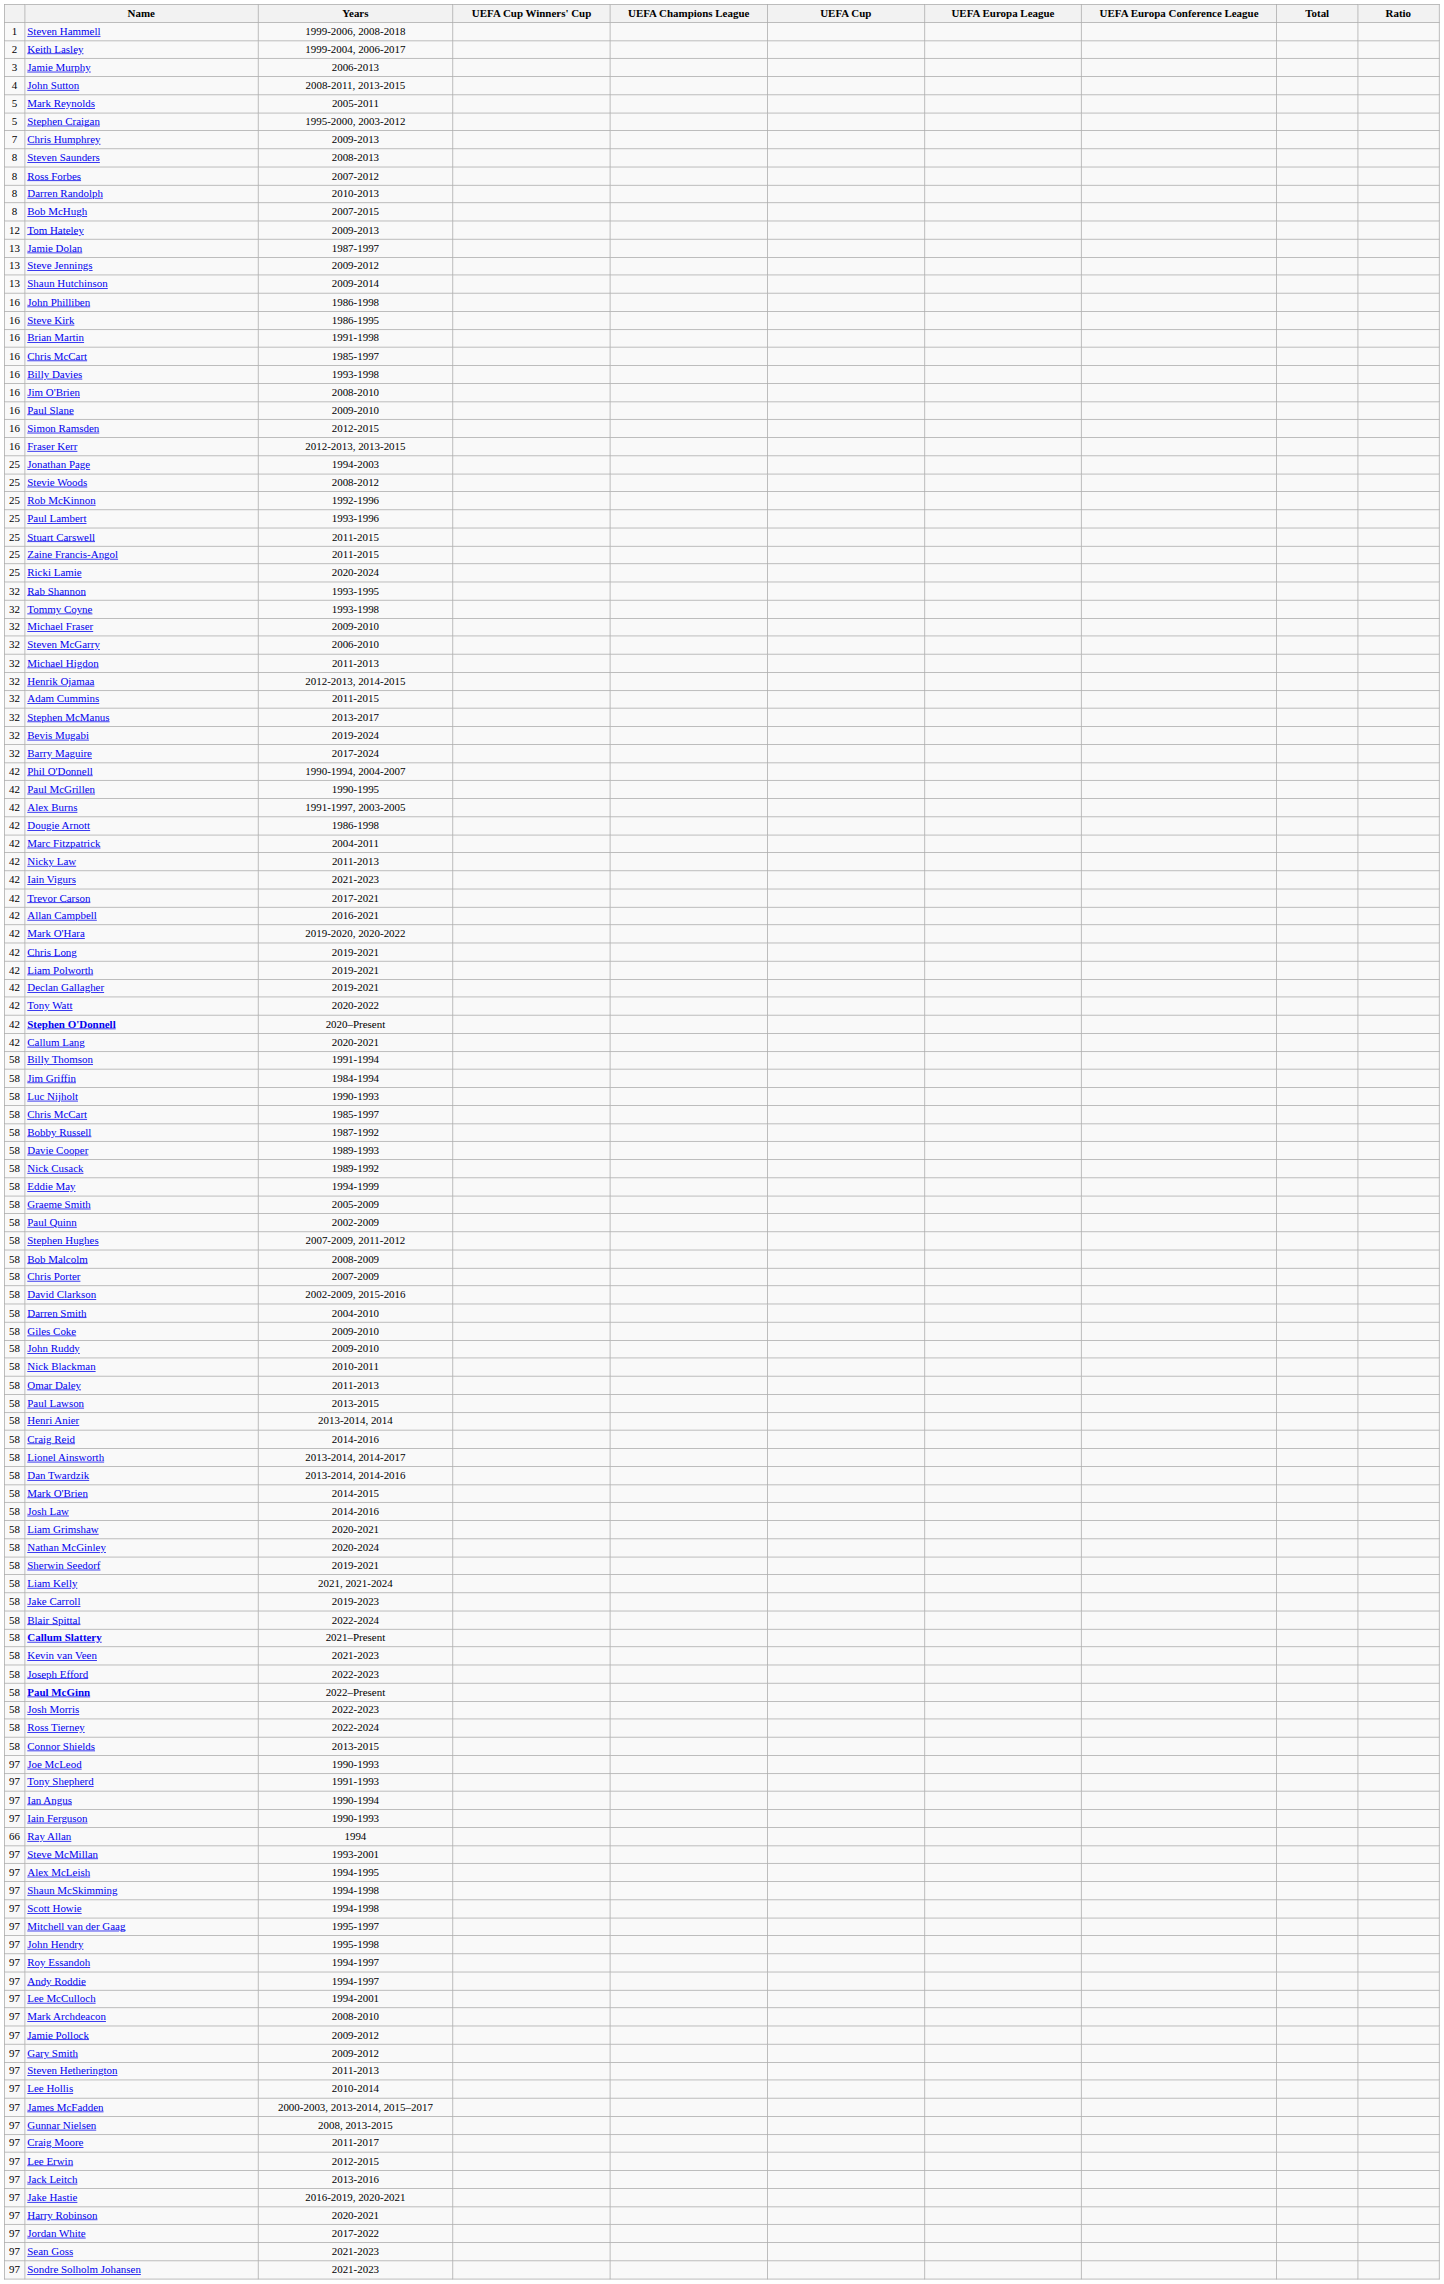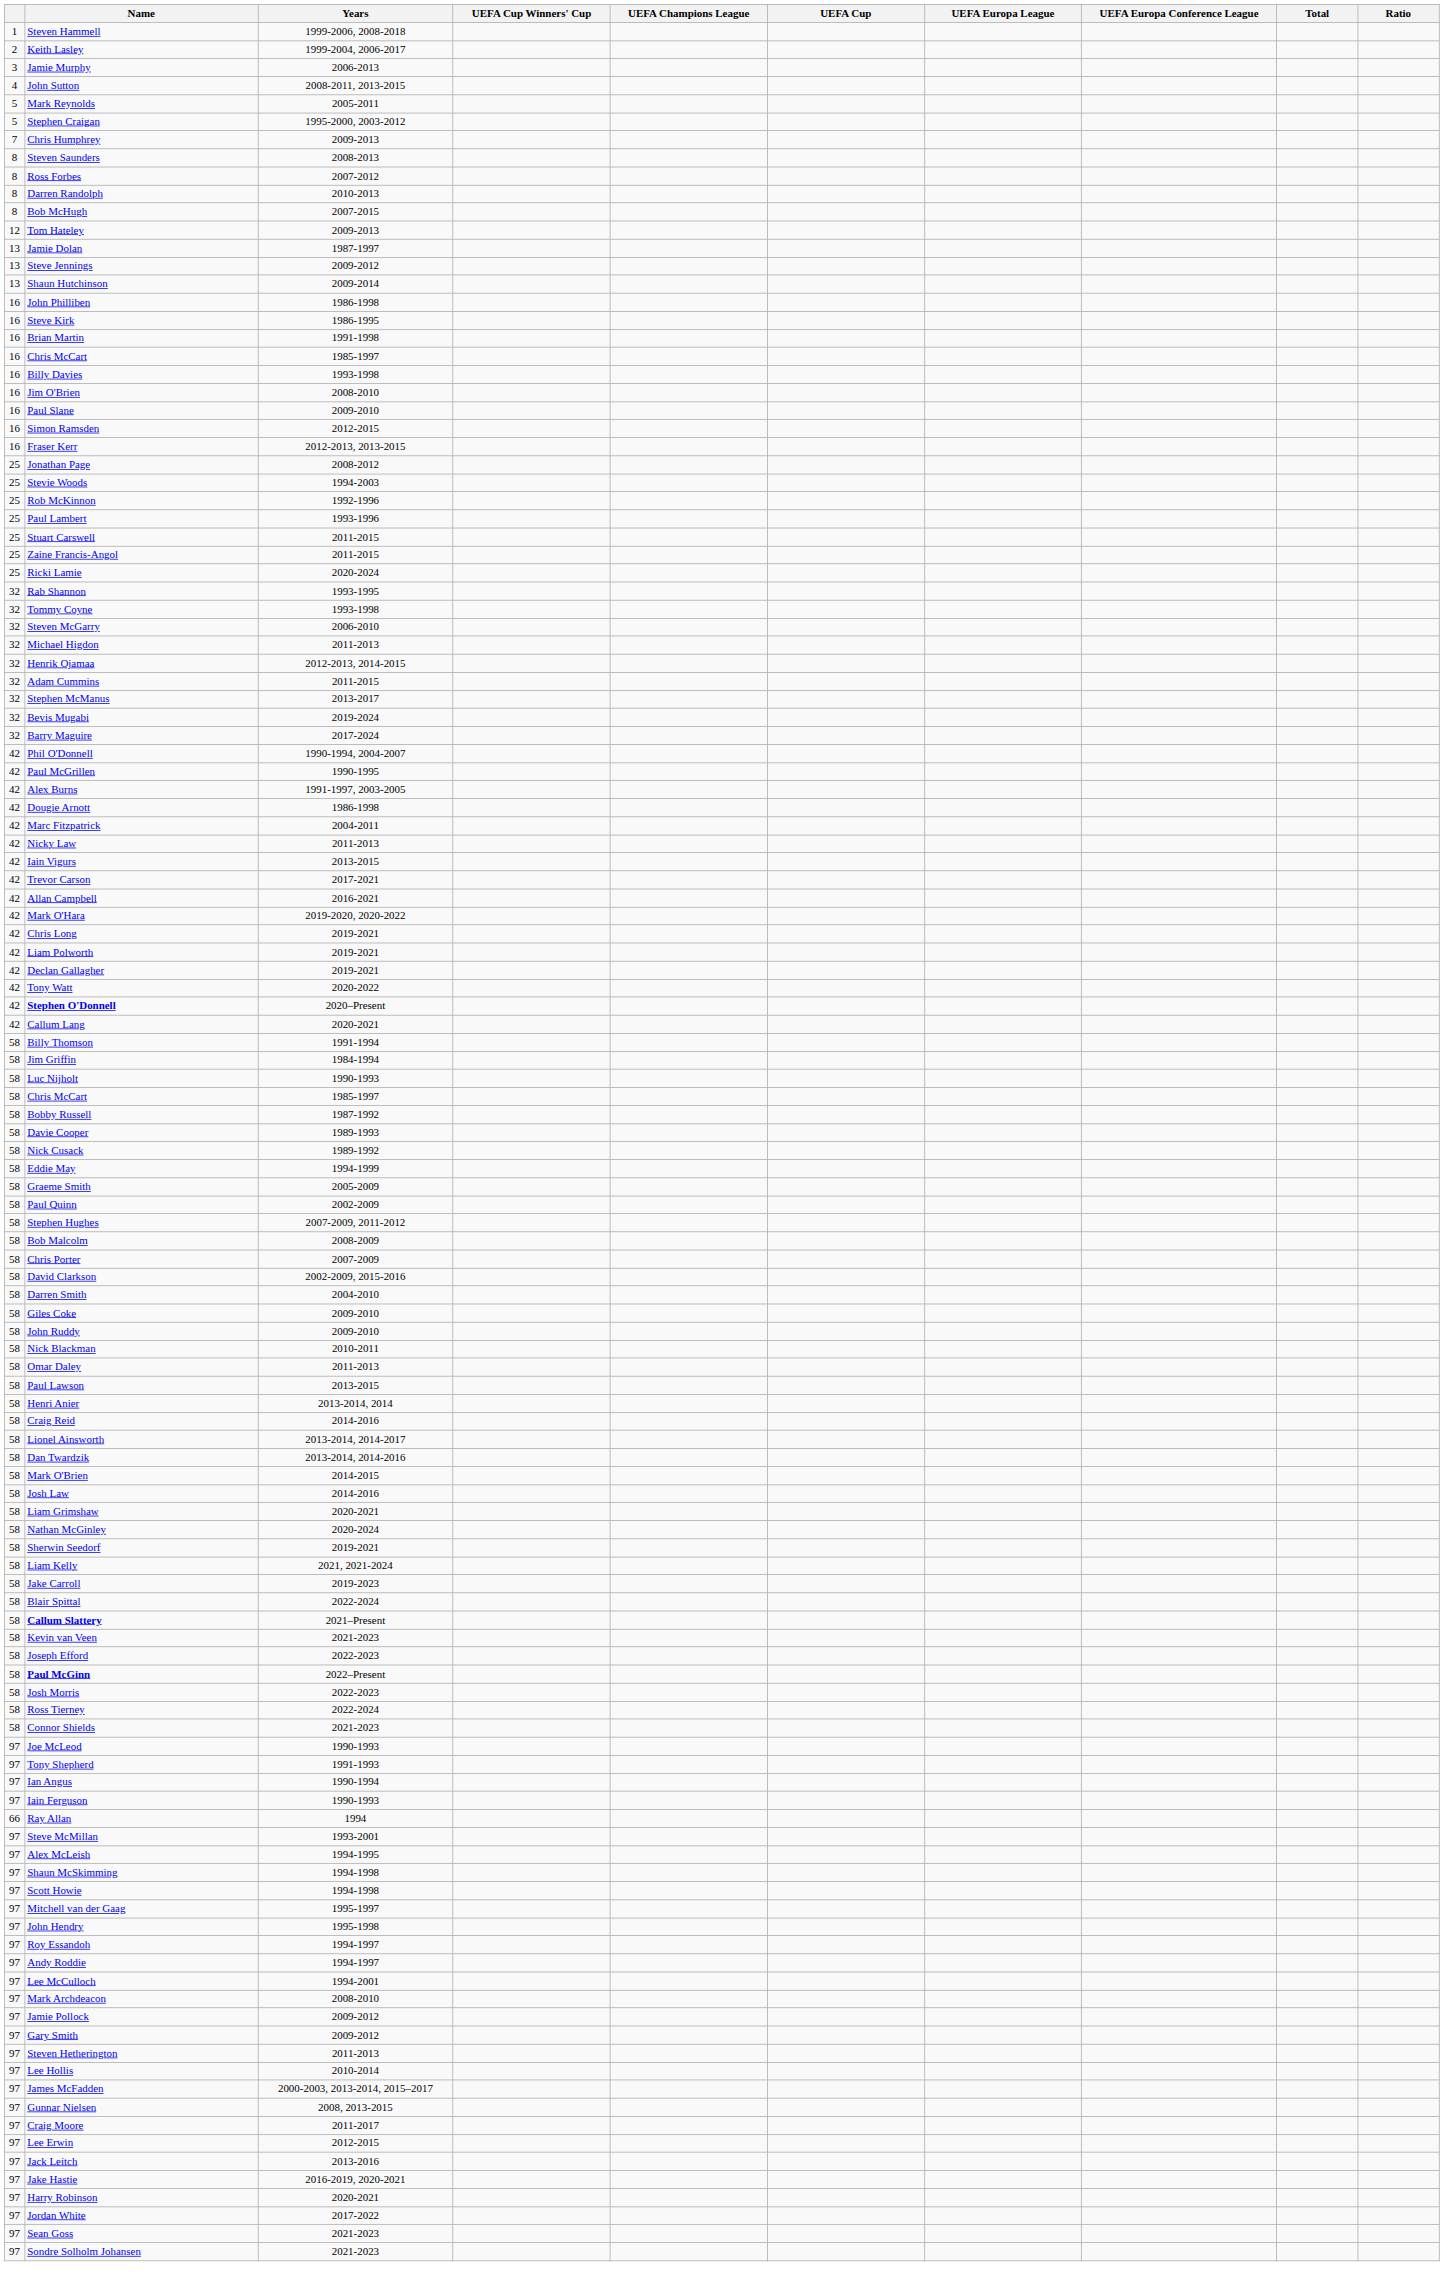Jonathan Page | Years: 1994-2003 -> 2008-2012
Stevie Woods | Years: 2008-2012 -> 1994-2003
- row: 32 | Michael Fraser | 2009-2010
Iain Vigurs | Years: 2021-2023 -> 2013-2015
Connor Shields | Years: 2013-2015 -> 2021-2023
